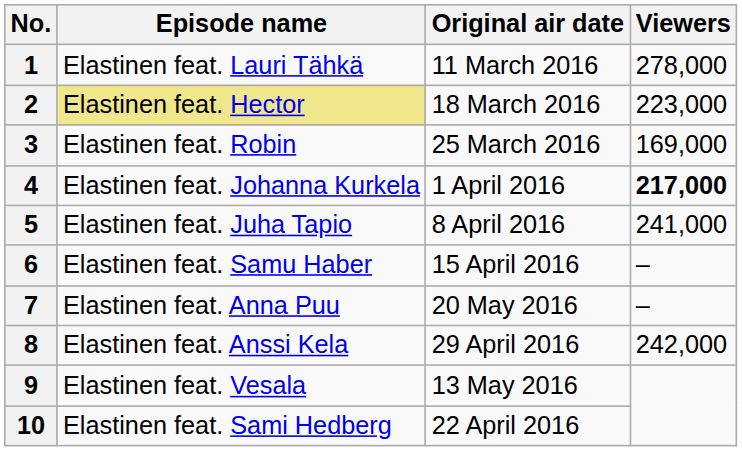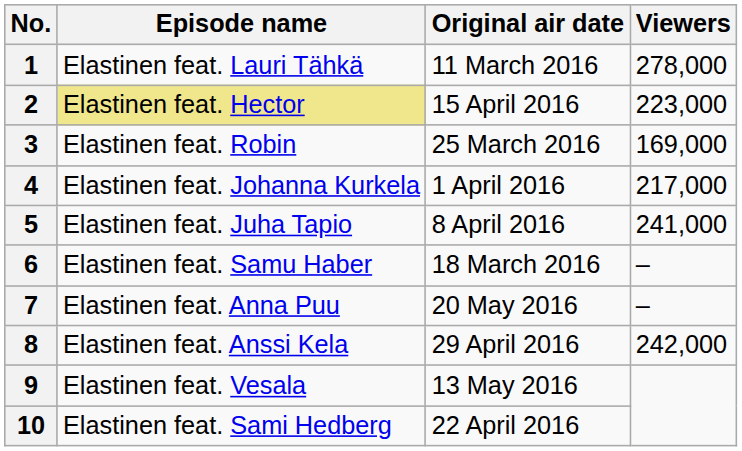2 | Original air date: 18 March 2016 -> 15 April 2016
4 | Viewers: bold -> normal
6 | Original air date: 15 April 2016 -> 18 March 2016
